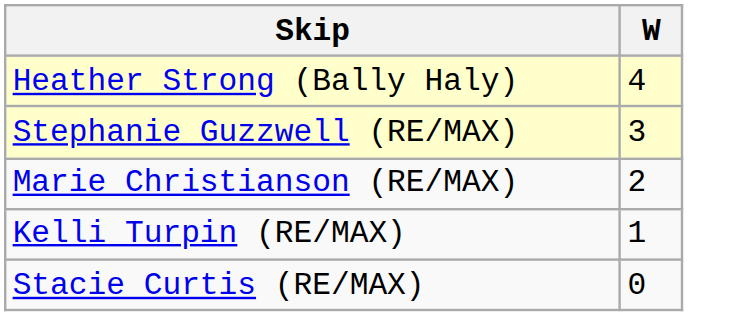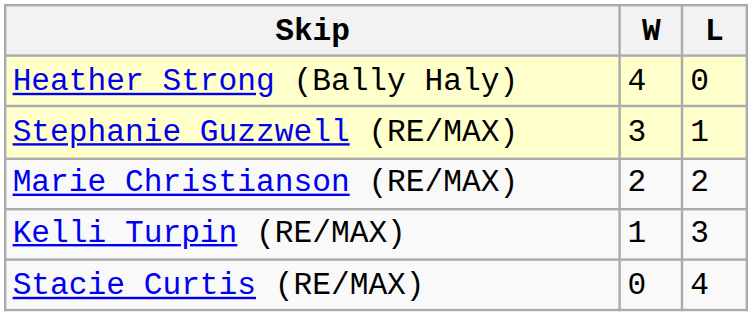+ column: L | 0 | 1 | 2 | 3 | 4
